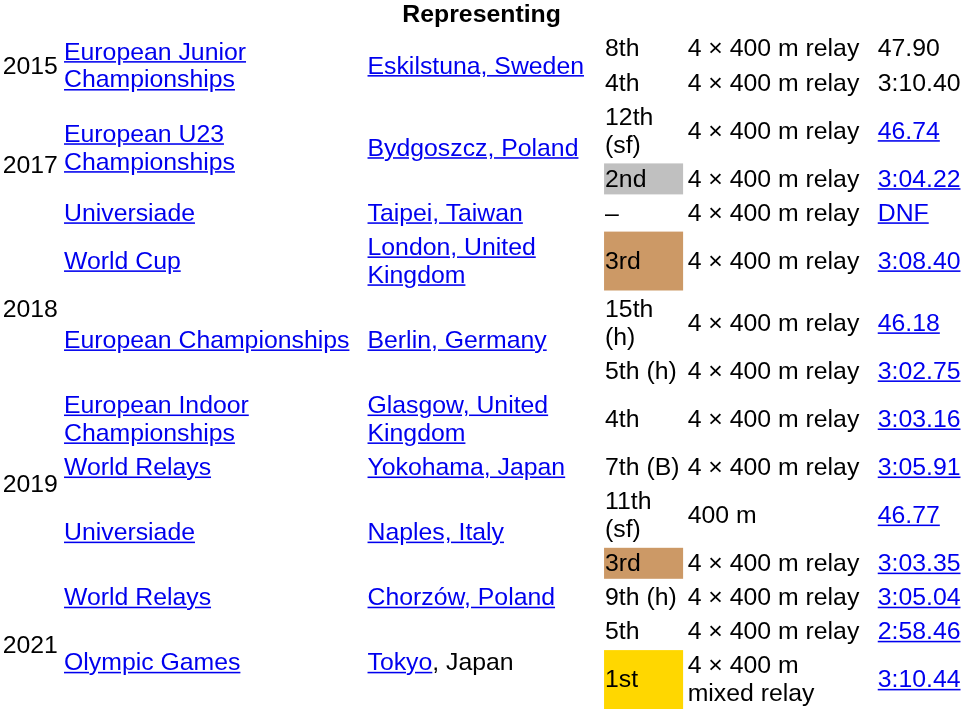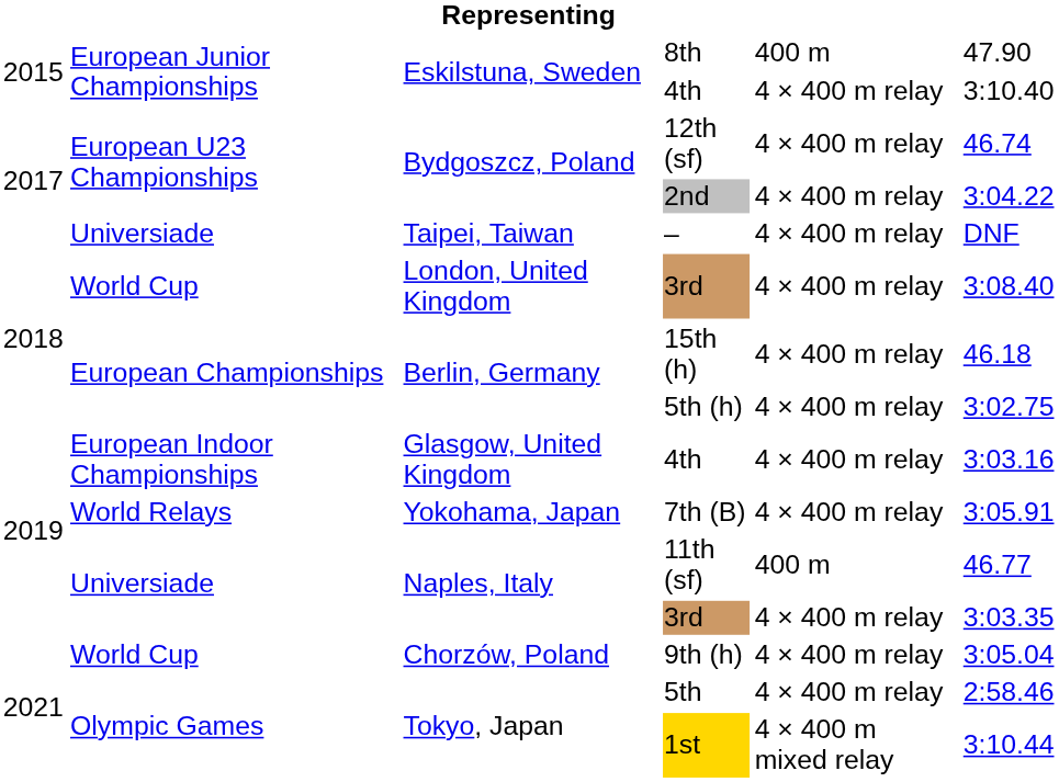8th | column 5: 4 × 400 m relay -> 400 m
9th (h) | column 2: World Relays -> World Cup
